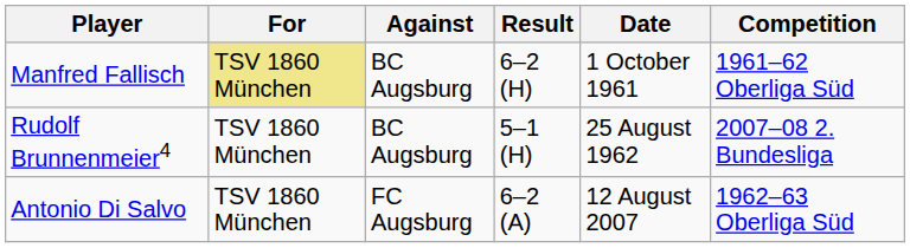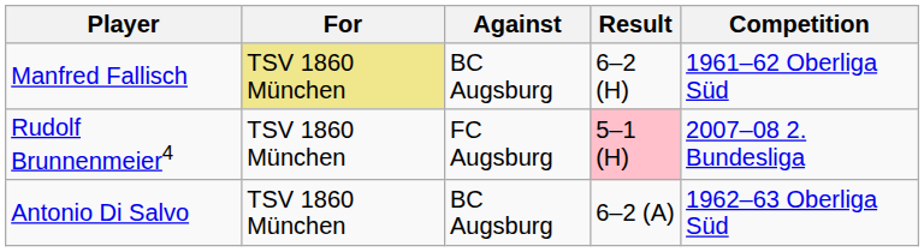- column: Date | 1 October 1961 | 25 August 1962 | 12 August 2007
Rudolf Brunnenmeier4 | Against: BC Augsburg -> FC Augsburg
Rudolf Brunnenmeier4 | Result: no background -> pink background
Antonio Di Salvo | Against: FC Augsburg -> BC Augsburg
